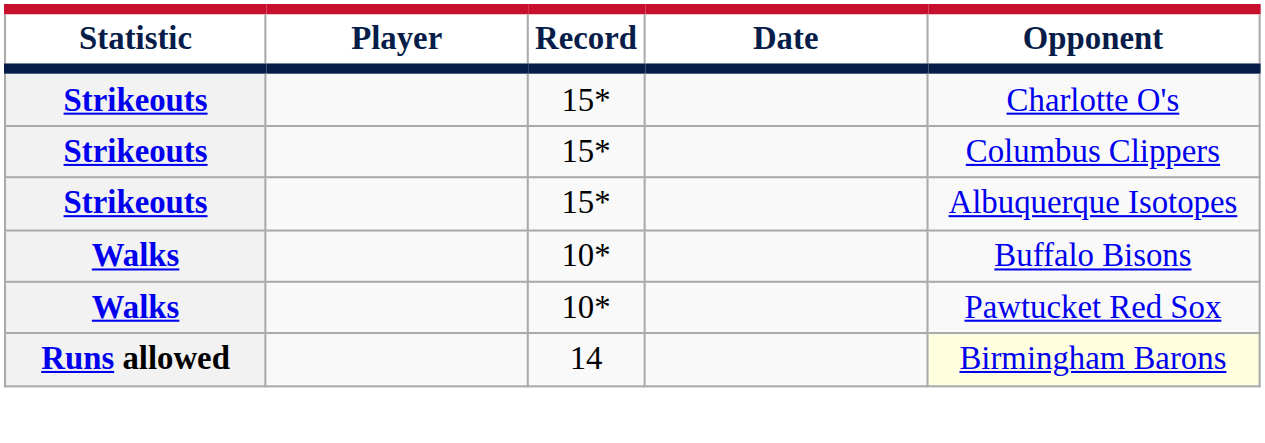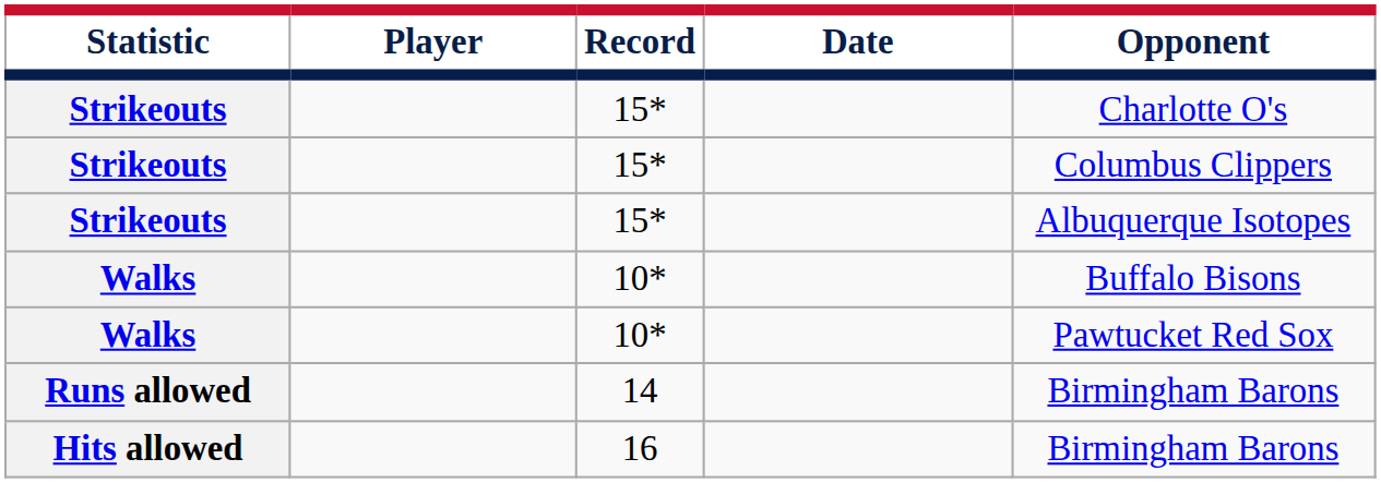Runs allowed | Opponent: lightyellow background -> no background
+ row: Hits allowed | 16 | Birmingham Barons
